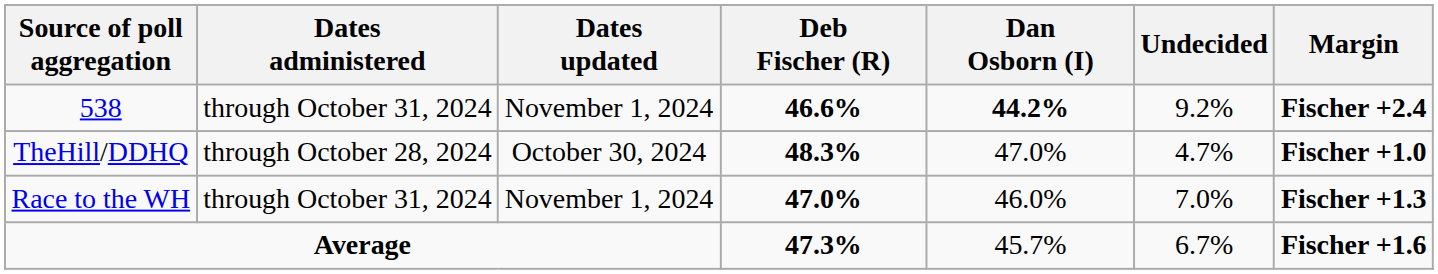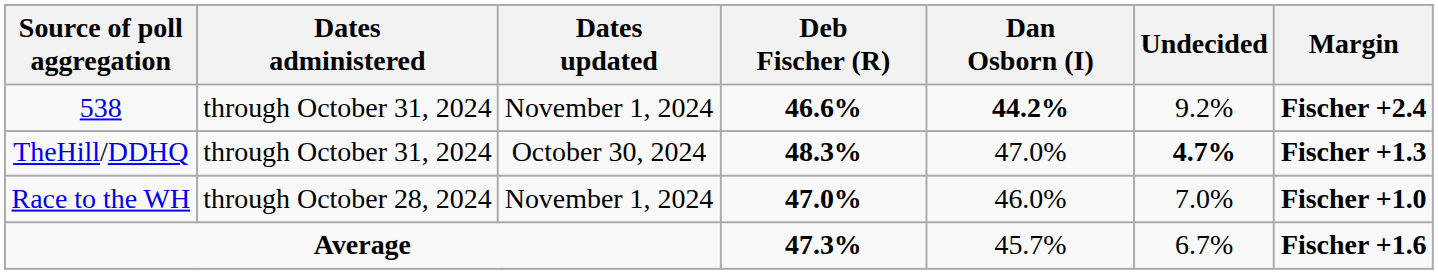TheHill/DDHQ | Dates administered: through October 28, 2024 -> through October 31, 2024
TheHill/DDHQ | Undecided: normal -> bold
TheHill/DDHQ | Margin: Fischer +1.0 -> Fischer +1.3
Race to the WH | Dates administered: through October 31, 2024 -> through October 28, 2024
Race to the WH | Margin: Fischer +1.3 -> Fischer +1.0
